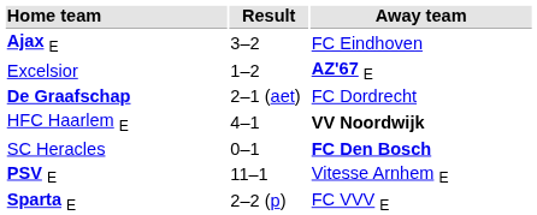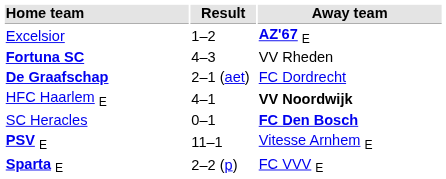- row: Ajax E | 3–2 | FC Eindhoven
+ row: Fortuna SC | 4–3 | VV Rheden
